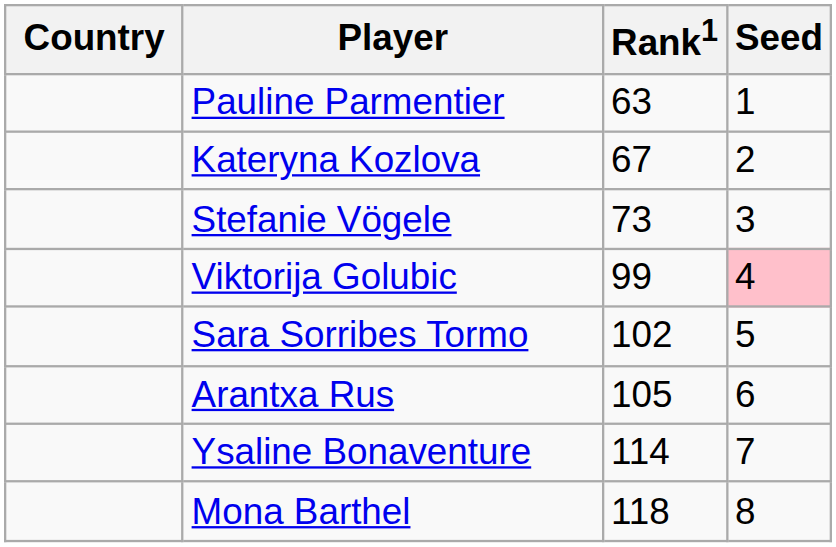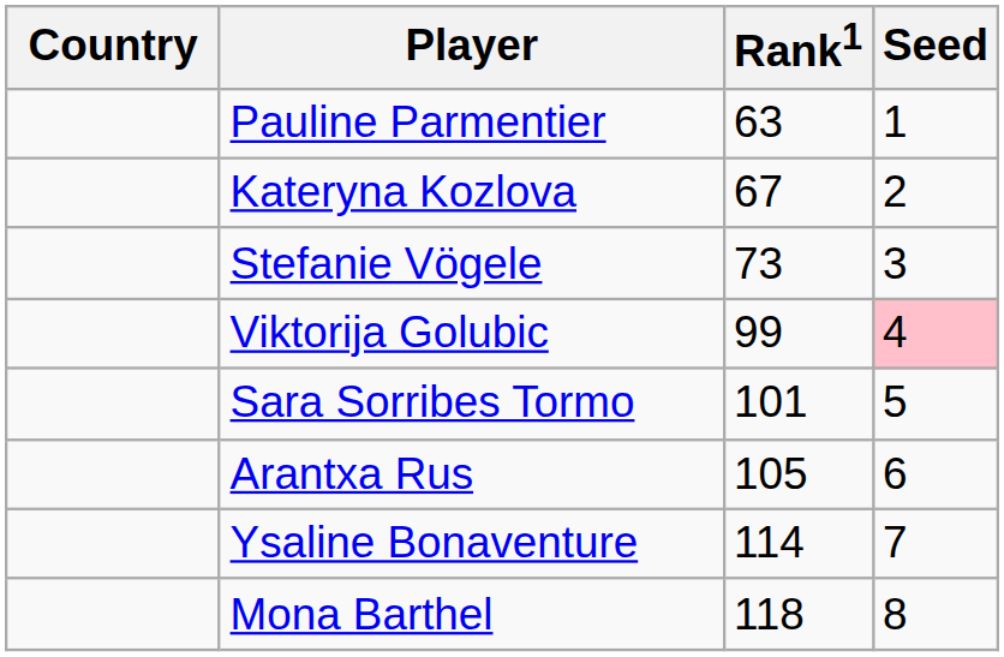Sara Sorribes Tormo | Rank1: 102 -> 101
